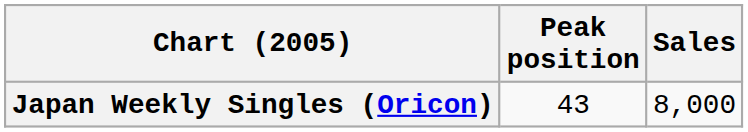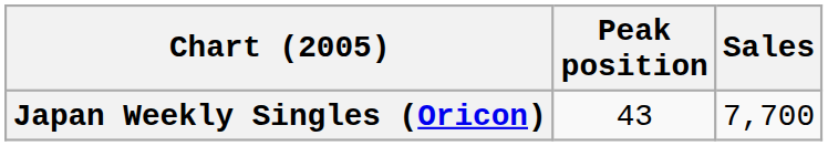Japan Weekly Singles (Oricon) | Sales: 8,000 -> 7,700
